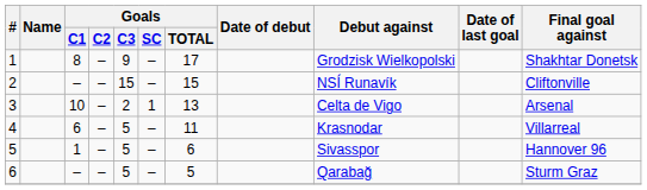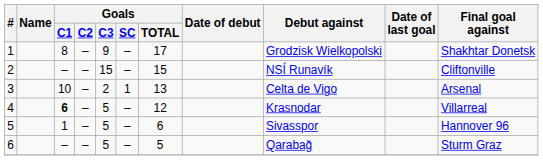4 | Goals / C1: normal -> bold
4 | Goals / TOTAL: 11 -> 12
